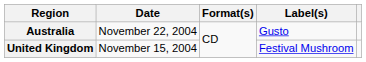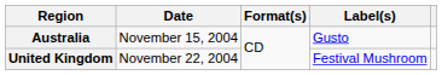Australia | Date: November 22, 2004 -> November 15, 2004
United Kingdom | Date: November 15, 2004 -> November 22, 2004
